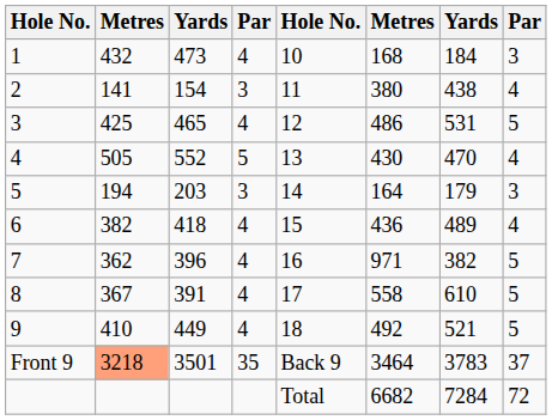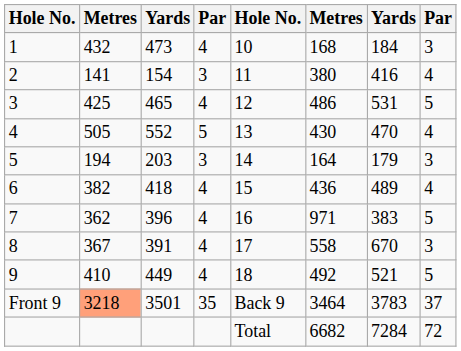2 | column 7: 438 -> 416
7 | column 7: 382 -> 383
8 | column 7: 610 -> 670
8 | column 8: 5 -> 3
